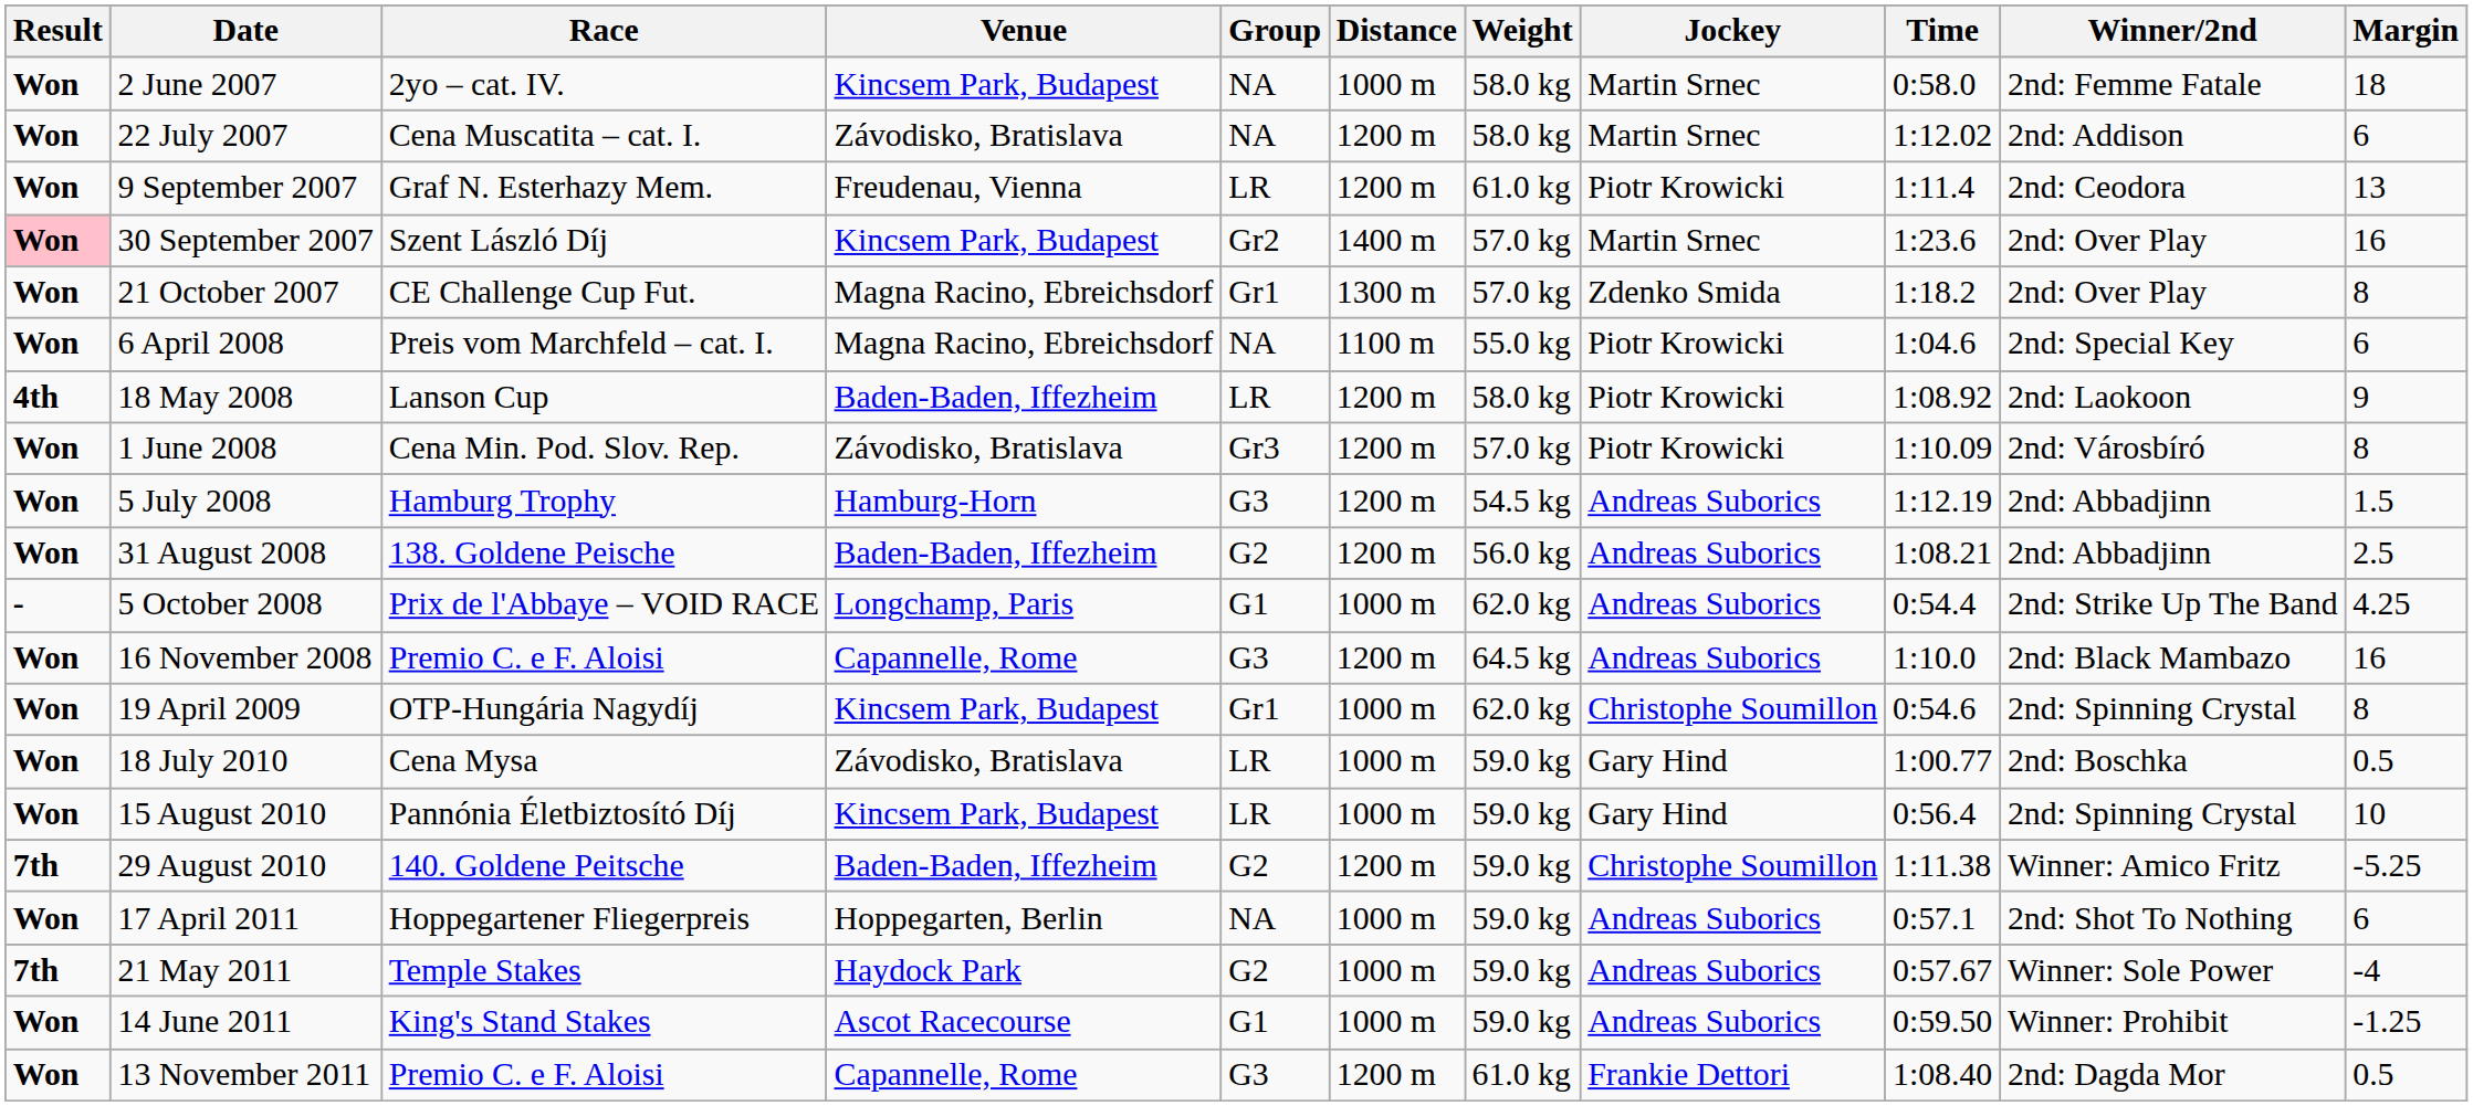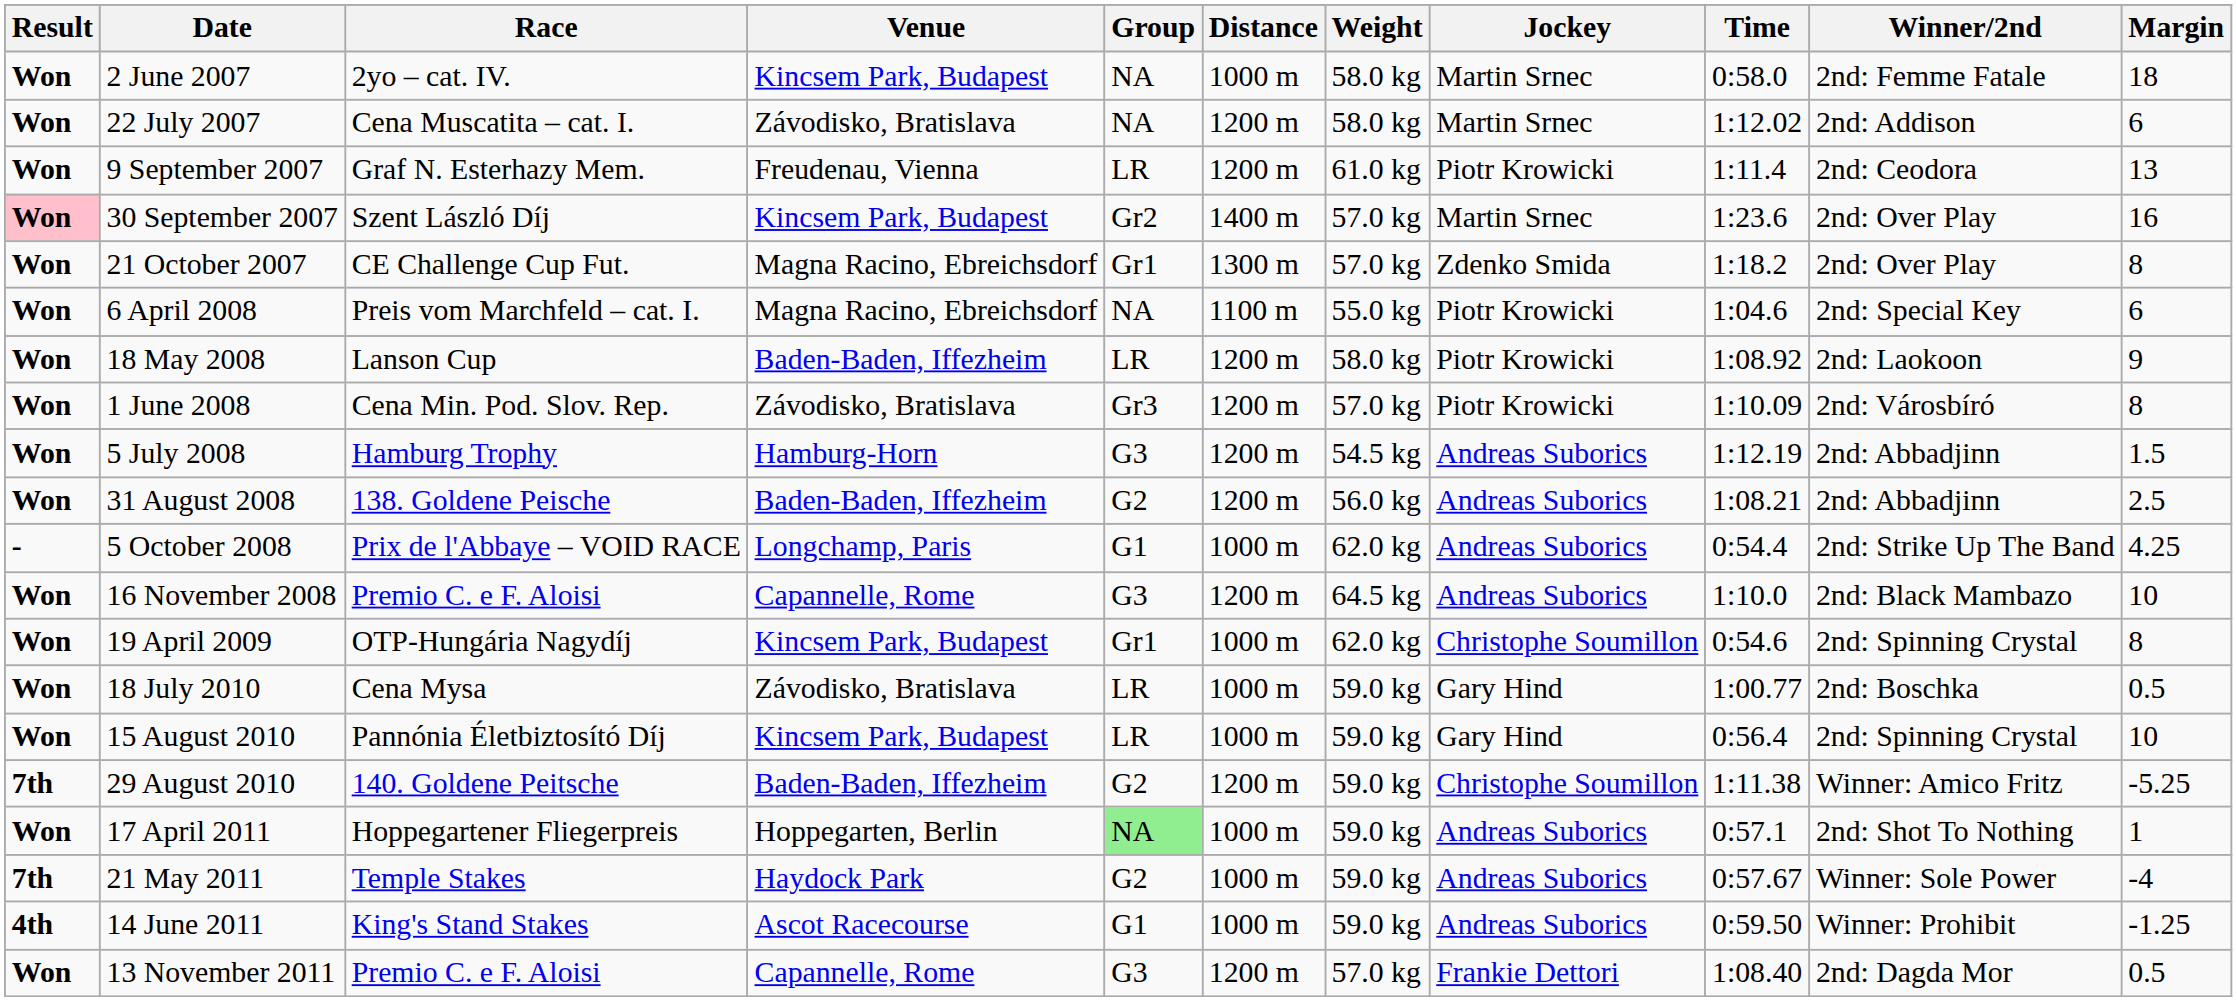18 May 2008 | Result: 4th -> Won
16 November 2008 | Margin: 16 -> 10
17 April 2011 | Group: no background -> lightgreen background
17 April 2011 | Margin: 6 -> 1
14 June 2011 | Result: Won -> 4th
13 November 2011 | Weight: 61.0 kg -> 57.0 kg
